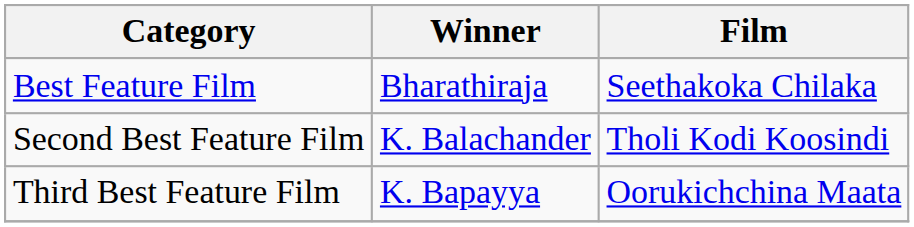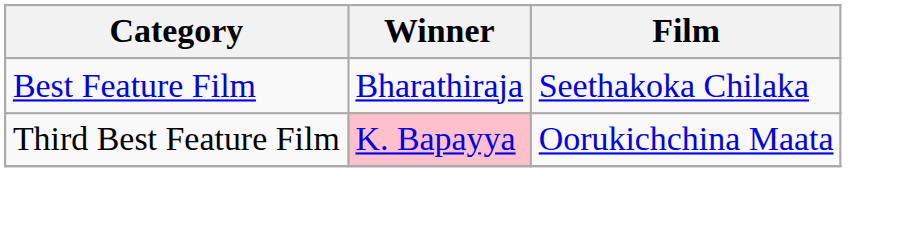- row: Second Best Feature Film | K. Balachander | Tholi Kodi Koosindi
Third Best Feature Film | Winner: no background -> pink background
